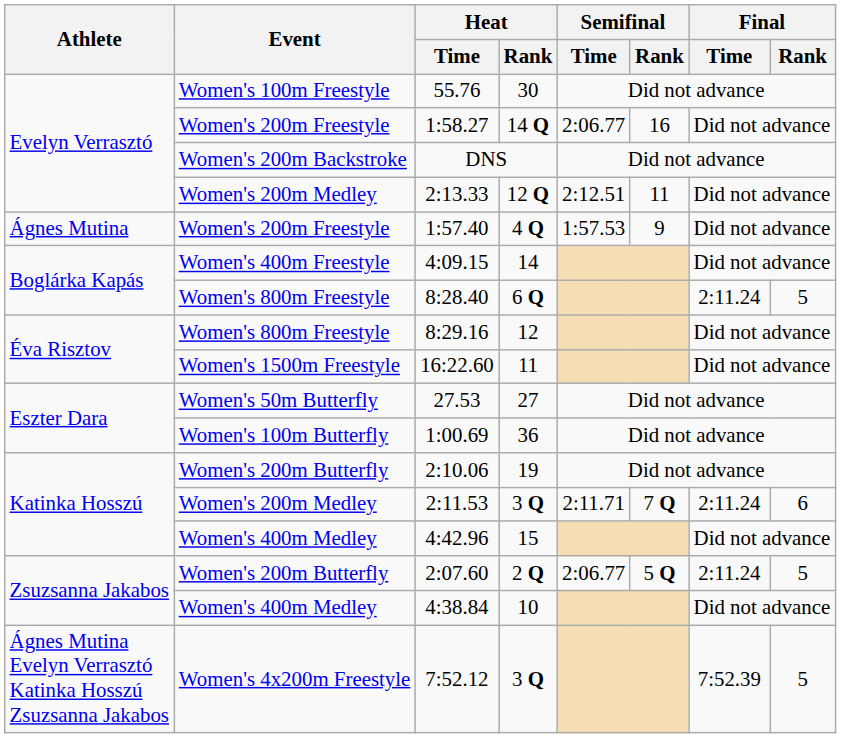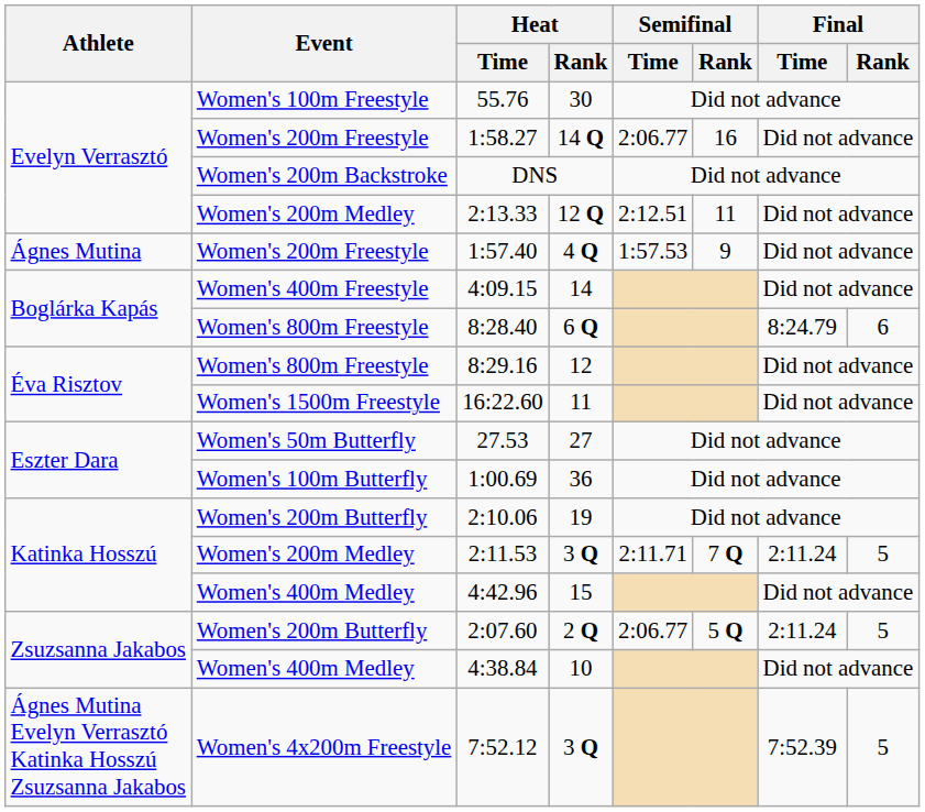8:28.40 | Final / Time: 2:11.24 -> 8:24.79
8:28.40 | Final / Rank: 5 -> 6
2:11.53 | Final / Rank: 6 -> 5
